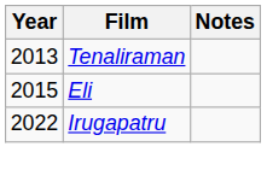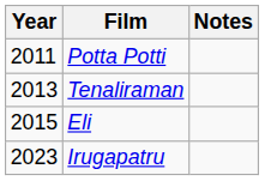+ row: 2011 | Potta Potti
Irugapatru | Year: 2022 -> 2023
